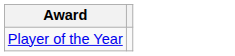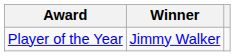+ column: Winner | Jimmy Walker
